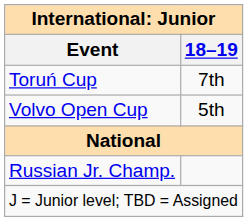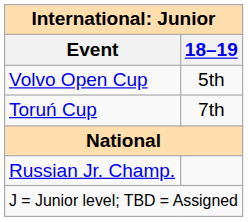rows swapped: Toruń Cup <-> Volvo Open Cup
